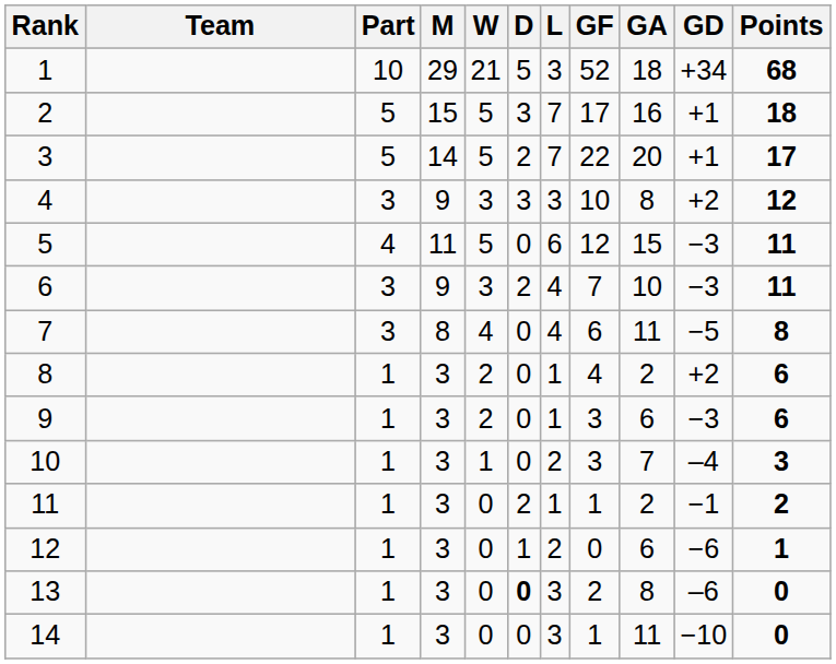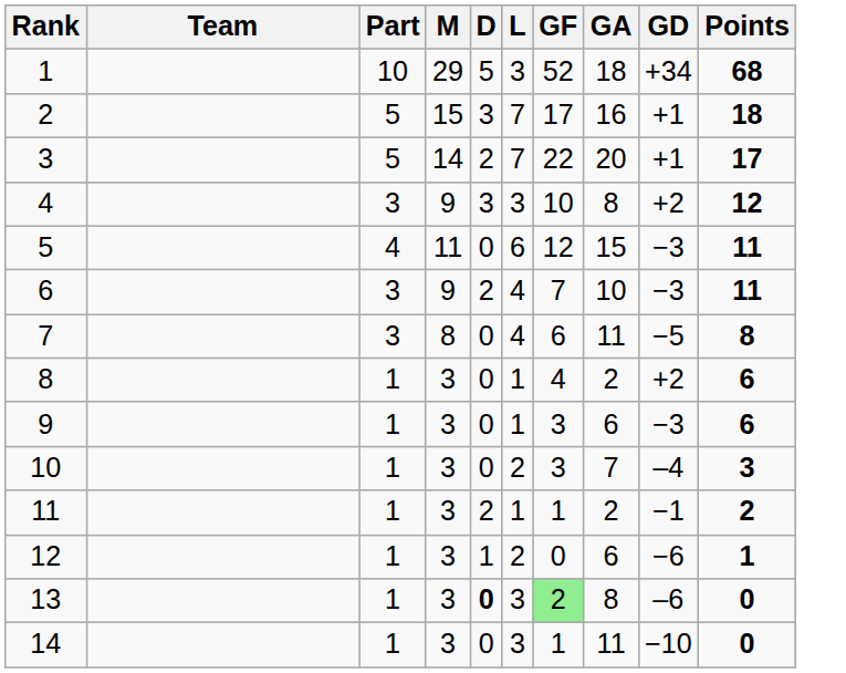- column: W | 21 | 5 | 5 | 3 | 5 | 3 | 4 | 2 | 2 | 1 | 0 | 0 | 0 | 0
13 | GF: no background -> lightgreen background
